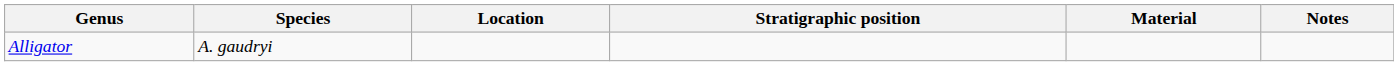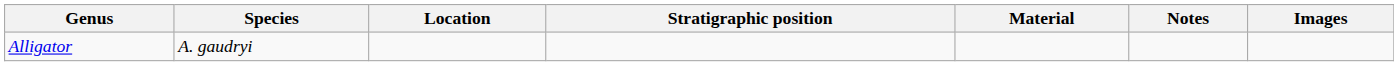+ column: Images
